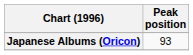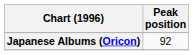Japanese Albums (Oricon) | Peak position: 93 -> 92
